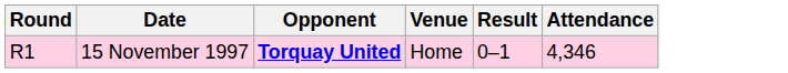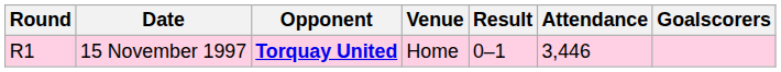+ column: Goalscorers
15 November 1997 | Attendance: 4,346 -> 3,446
